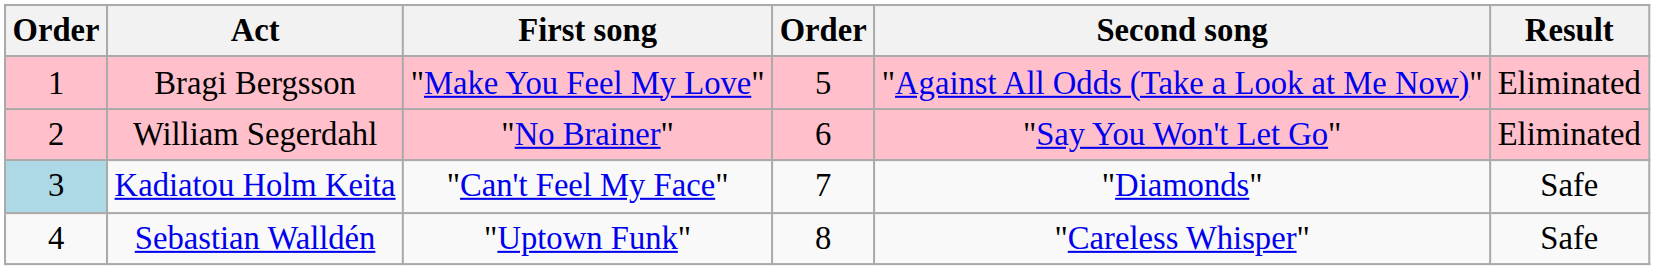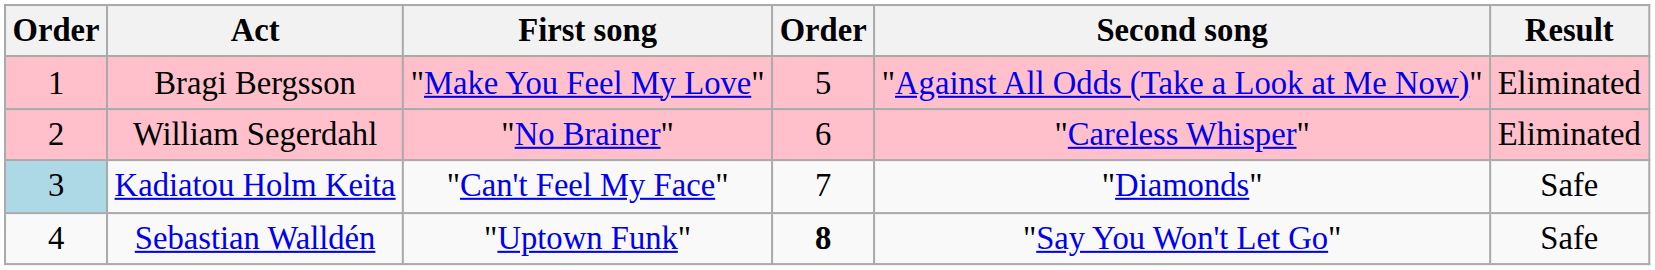William Segerdahl | Second song: "Say You Won't Let Go" -> "Careless Whisper"
Sebastian Walldén | column 4: normal -> bold
Sebastian Walldén | Second song: "Careless Whisper" -> "Say You Won't Let Go"
